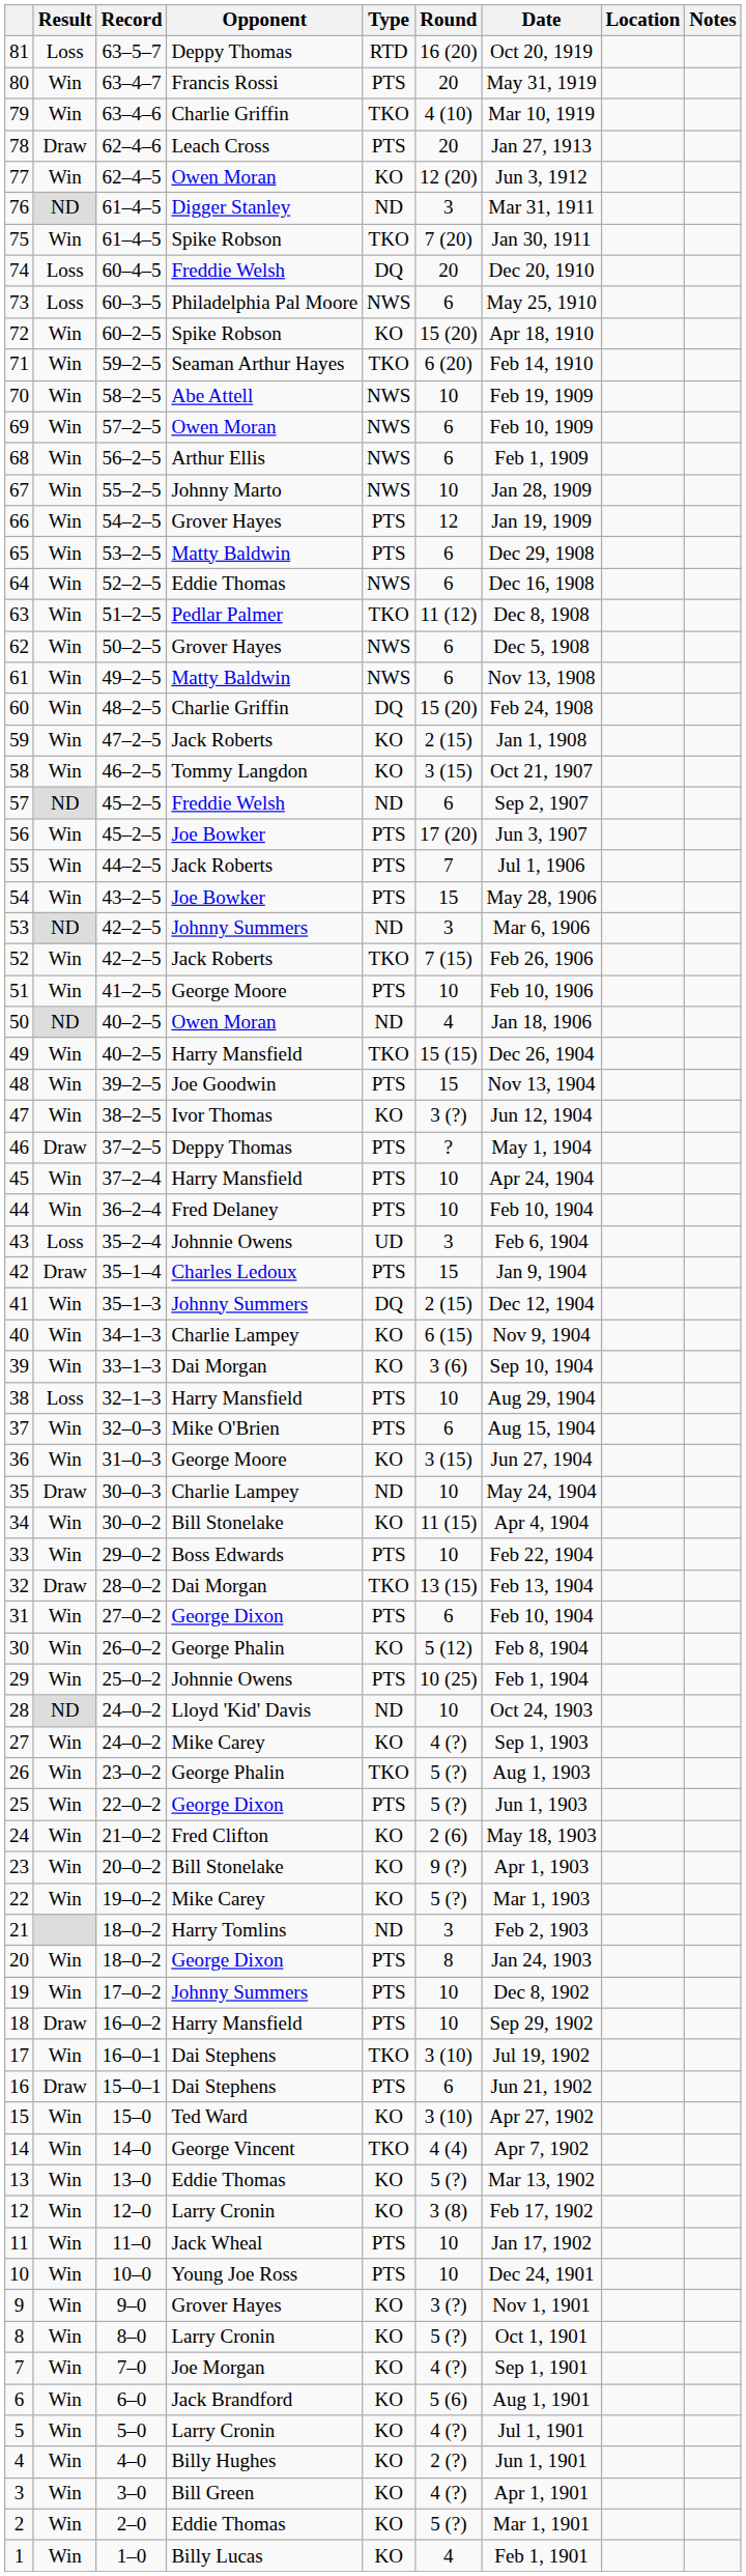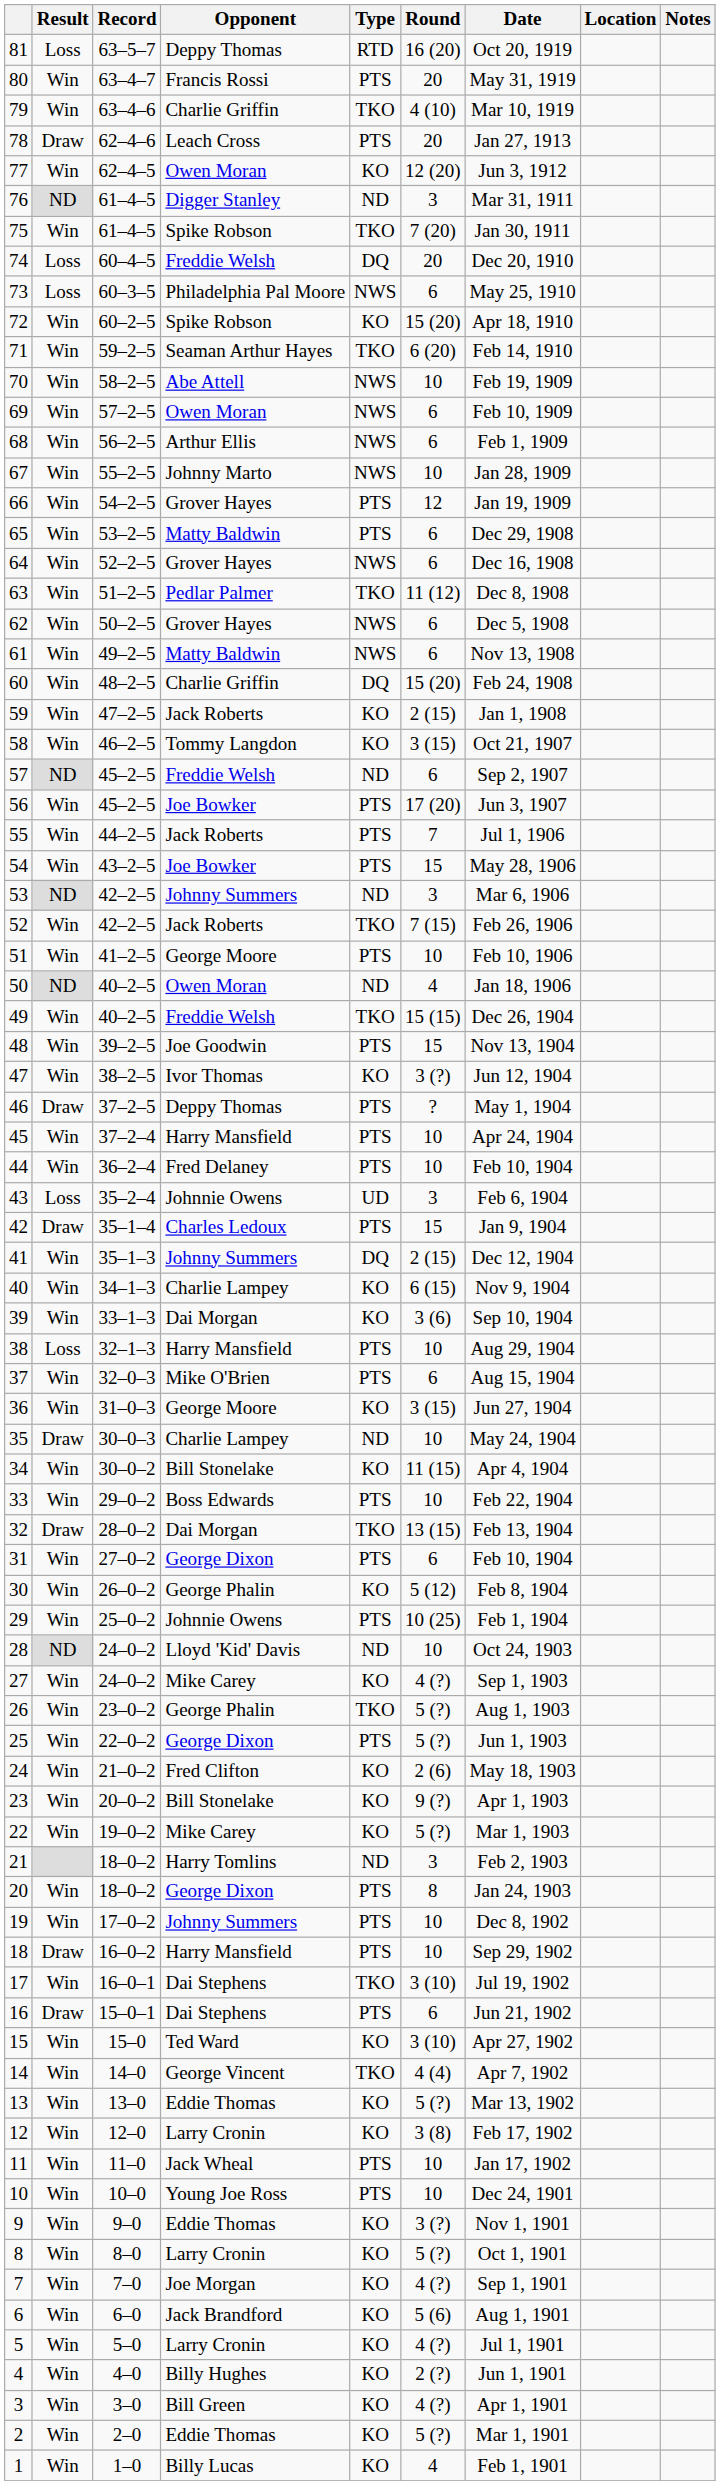64 | Opponent: Eddie Thomas -> Grover Hayes
49 | Opponent: Harry Mansfield -> Freddie Welsh
9 | Opponent: Grover Hayes -> Eddie Thomas
